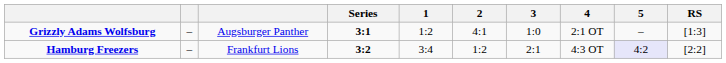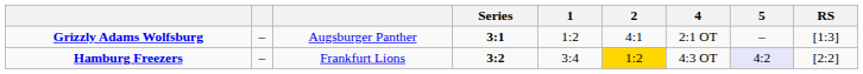- column: 3 | 1:0 | 2:1
Hamburg Freezers | 2: no background -> gold background
